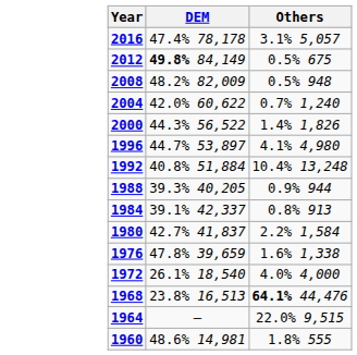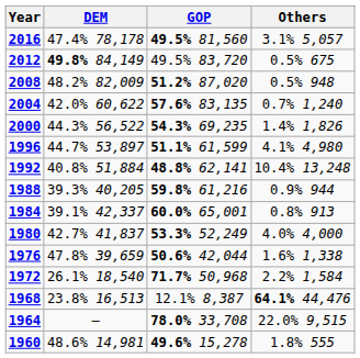+ column: GOP | 49.5% 81,560 | 49.5% 83,720 | 51.2% 87,020 | 57.6% 83,135 | 54.3% 69,235 | 51.1% 61,599 | 48.8% 62,141 | 59.8% 61,216 | 60.0% 65,001 | 53.3% 52,249 | 50.6% 42,044 | 71.7% 50,968 | 12.1% 8,387 | 78.0% 33,708 | 49.6% 15,278
1980 | Others: 2.2% 1,584 -> 4.0% 4,000
1972 | Others: 4.0% 4,000 -> 2.2% 1,584
